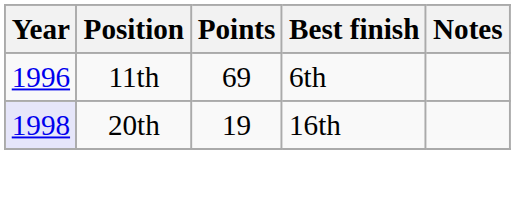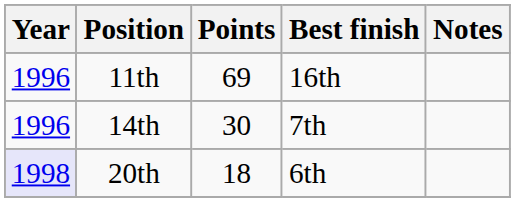11th | Best finish: 6th -> 16th
+ row: 1996 | 14th | 30 | 7th
20th | Points: 19 -> 18
20th | Best finish: 16th -> 6th
